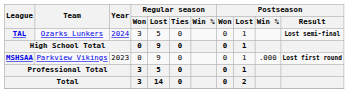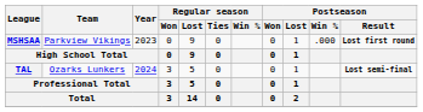rows swapped: MSHSAA <-> TAL
